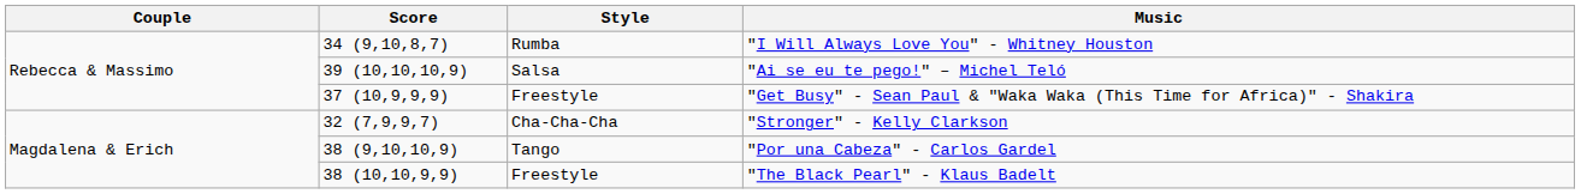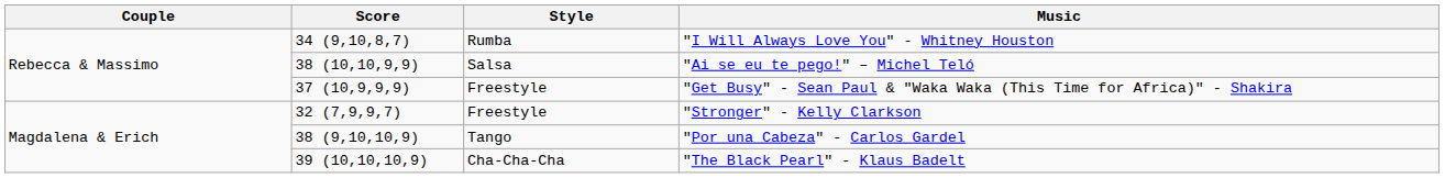"Ai se eu te pego!" – Michel Teló | Score: 39 (10,10,10,9) -> 38 (10,10,9,9)
"Stronger" - Kelly Clarkson | Style: Cha-Cha-Cha -> Freestyle
"The Black Pearl" - Klaus Badelt | Score: 38 (10,10,9,9) -> 39 (10,10,10,9)
"The Black Pearl" - Klaus Badelt | Style: Freestyle -> Cha-Cha-Cha
